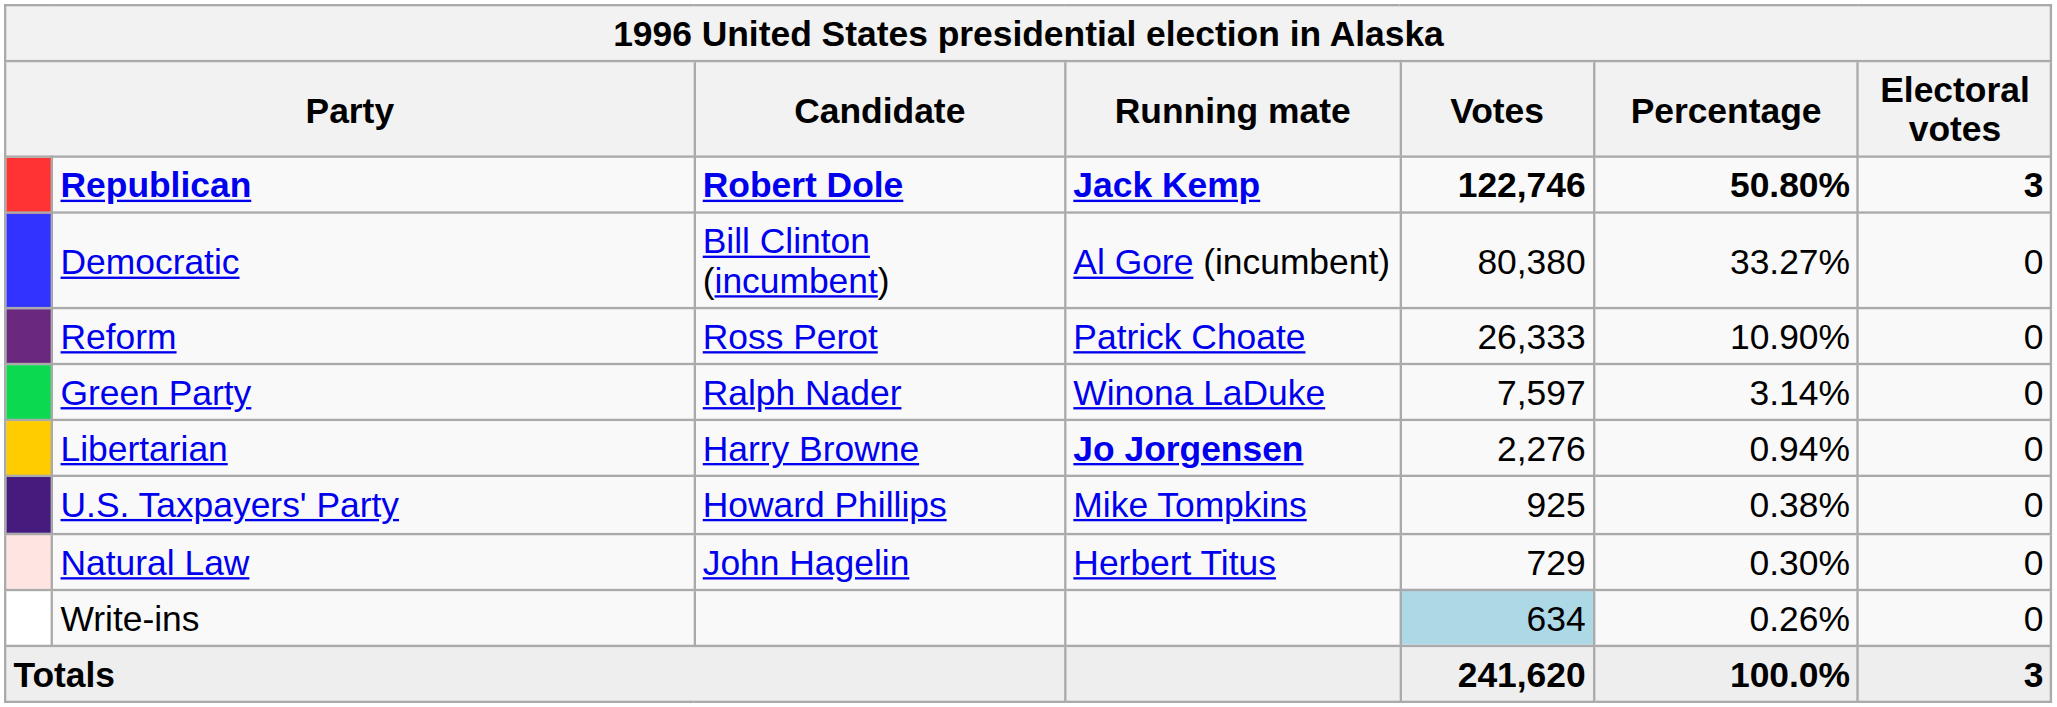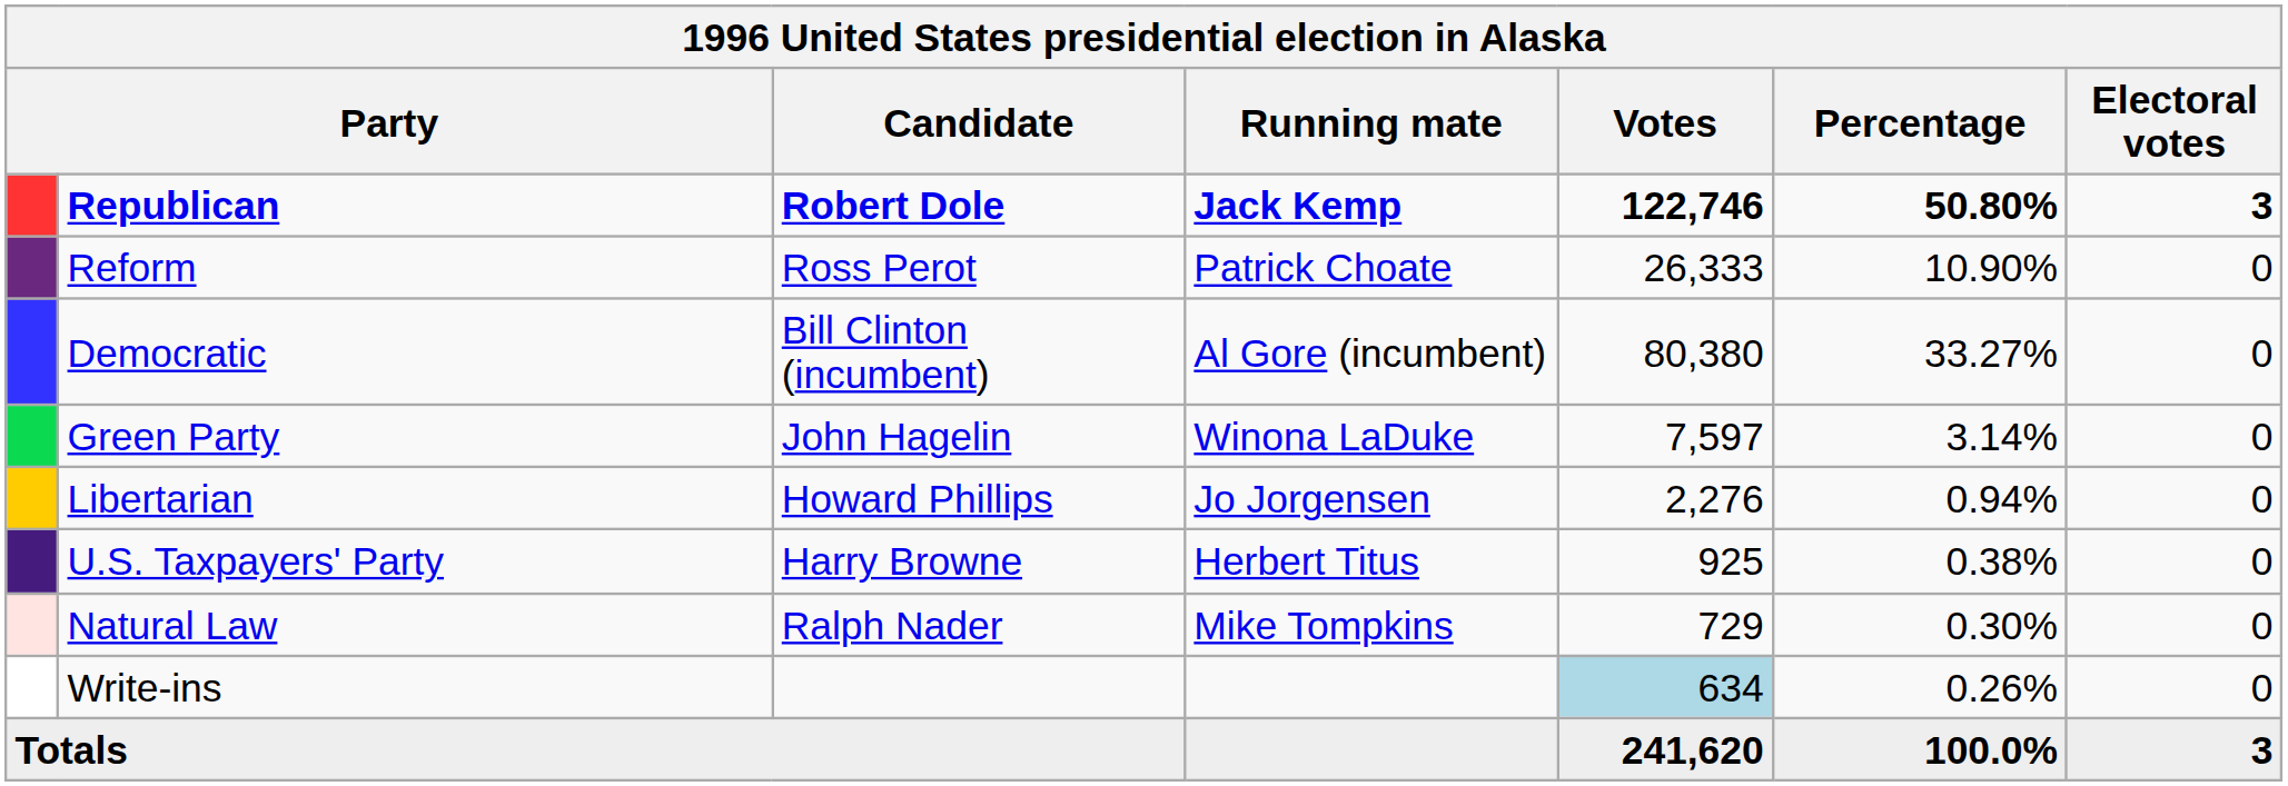rows swapped: Democratic <-> Reform
Green Party | Candidate: Ralph Nader -> John Hagelin
Libertarian | Candidate: Harry Browne -> Howard Phillips
Libertarian | Running mate: bold -> normal
U.S. Taxpayers' Party | Candidate: Howard Phillips -> Harry Browne
U.S. Taxpayers' Party | Running mate: Mike Tompkins -> Herbert Titus
Natural Law | Candidate: John Hagelin -> Ralph Nader
Natural Law | Running mate: Herbert Titus -> Mike Tompkins
